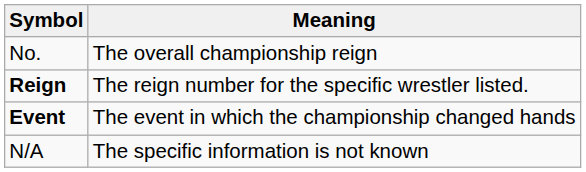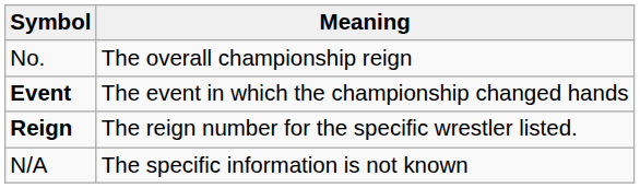rows swapped: Reign <-> Event
